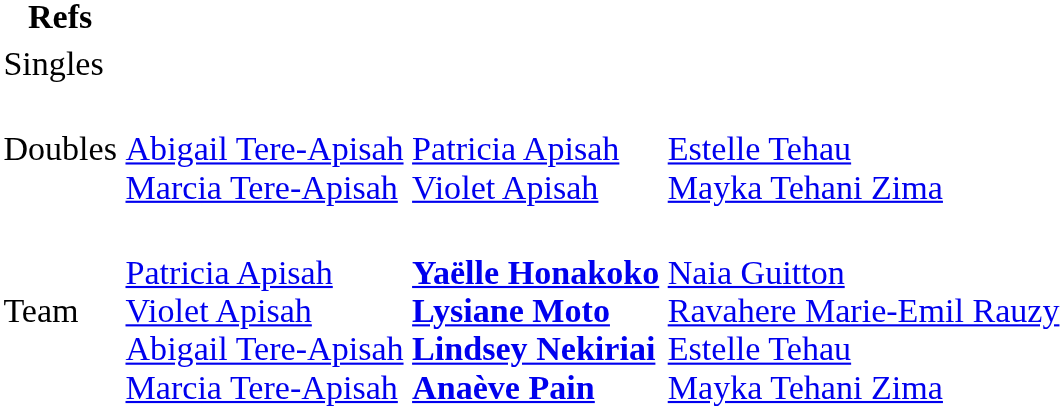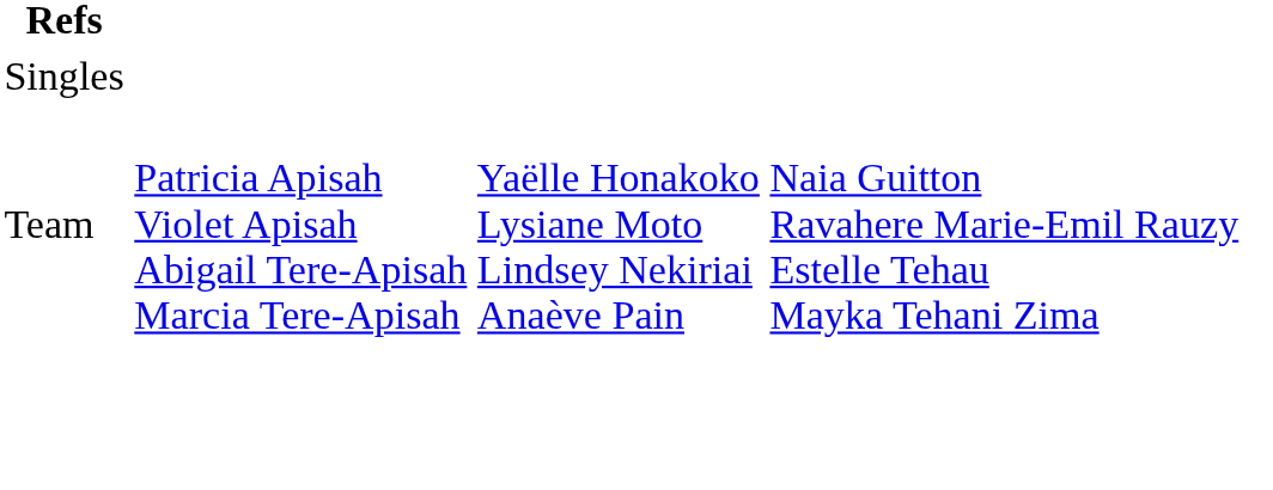- row: Doubles | Abigail Tere-Apisah Marcia Tere-Apisah | Patricia Apisah Violet Apisah | Estelle Tehau Mayka Tehani Zima
Team | column 3: bold -> normal
